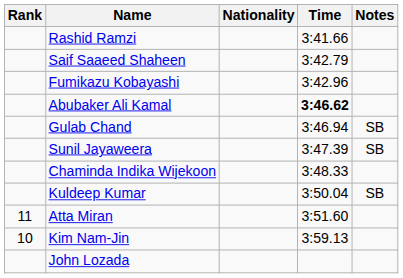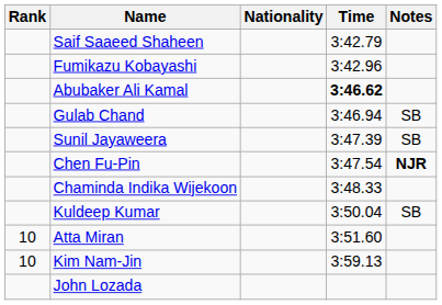- row: Rashid Ramzi | 3:41.66
+ row: Chen Fu-Pin | 3:47.54 | NJR
Atta Miran | Rank: 11 -> 10
